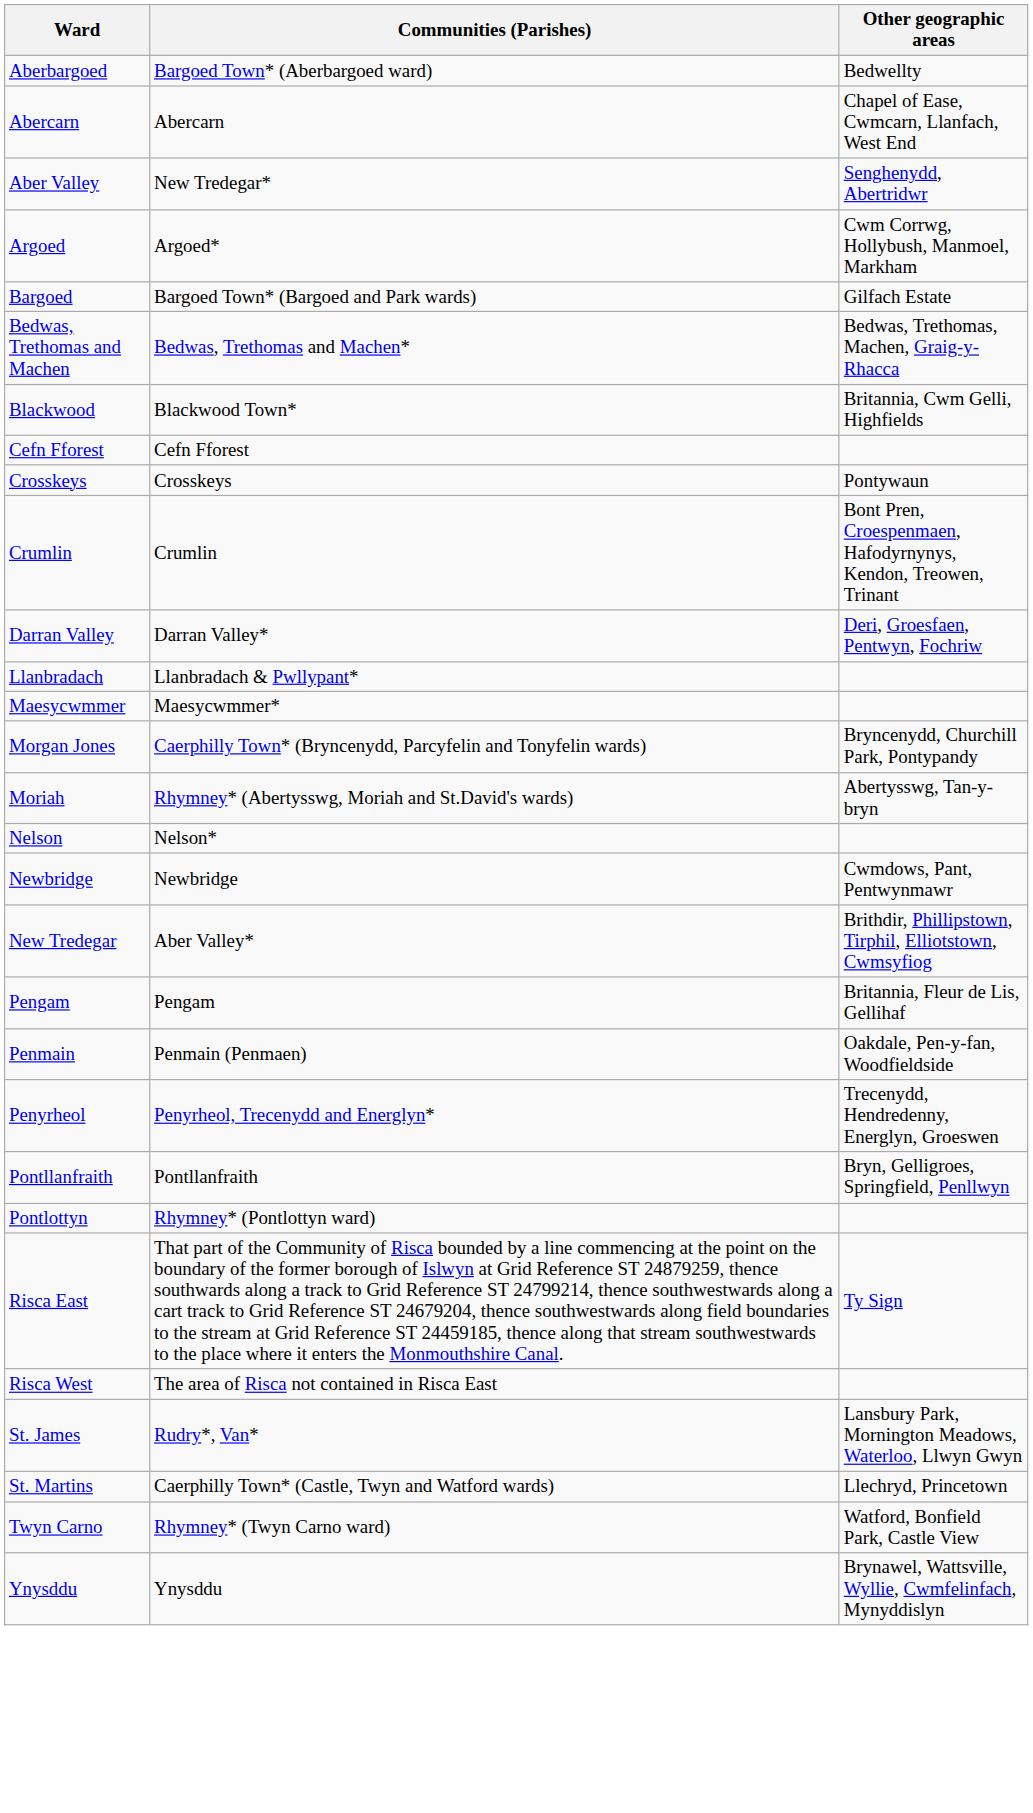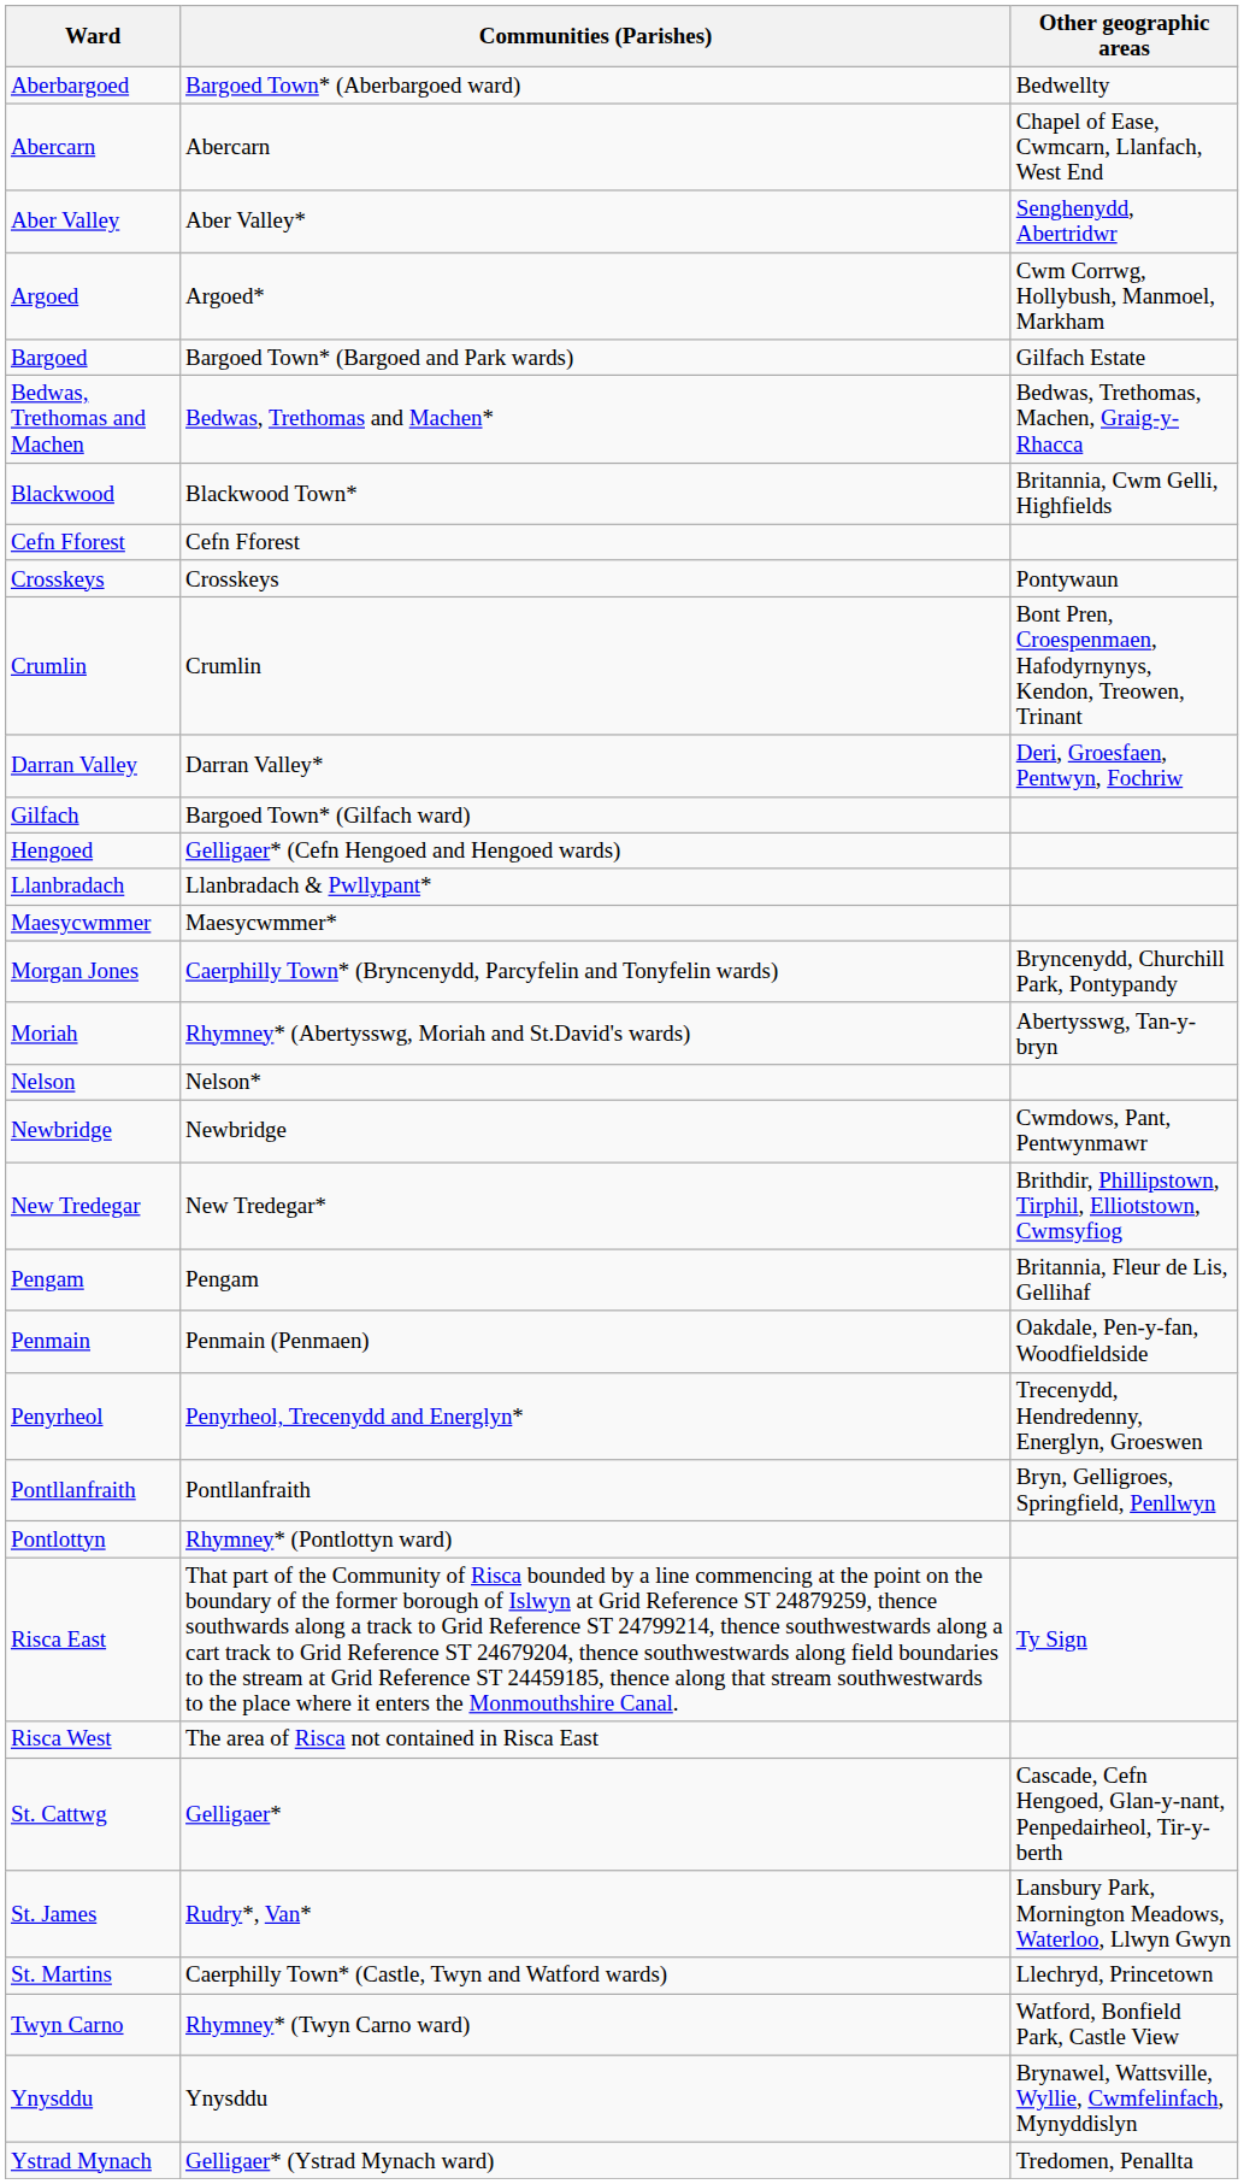Aber Valley | Communities (Parishes): New Tredegar* -> Aber Valley*
+ row: Gilfach | Bargoed Town* (Gilfach ward)
+ row: Hengoed | Gelligaer* (Cefn Hengoed and Hengoed wards)
New Tredegar | Communities (Parishes): Aber Valley* -> New Tredegar*
+ row: St. Cattwg | Gelligaer* | Cascade, Cefn Hengoed, Glan-y-nant, Penpedairheol, Tir-y-berth
+ row: Ystrad Mynach | Gelligaer* (Ystrad Mynach ward) | Tredomen, Penallta
